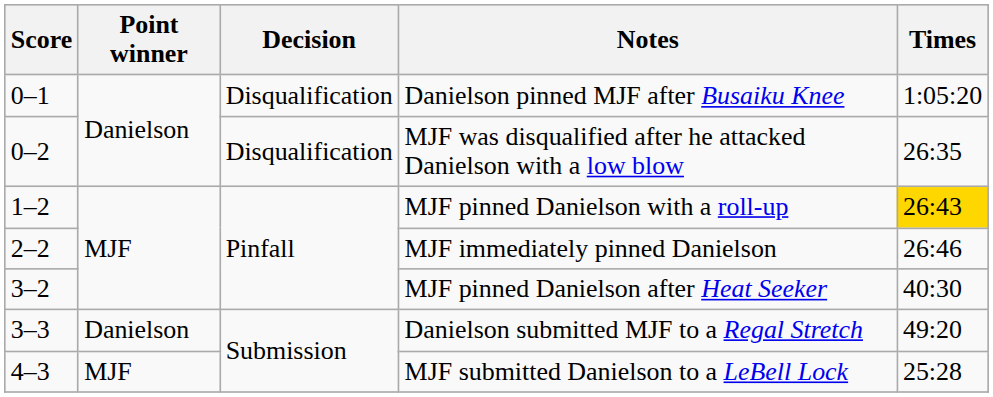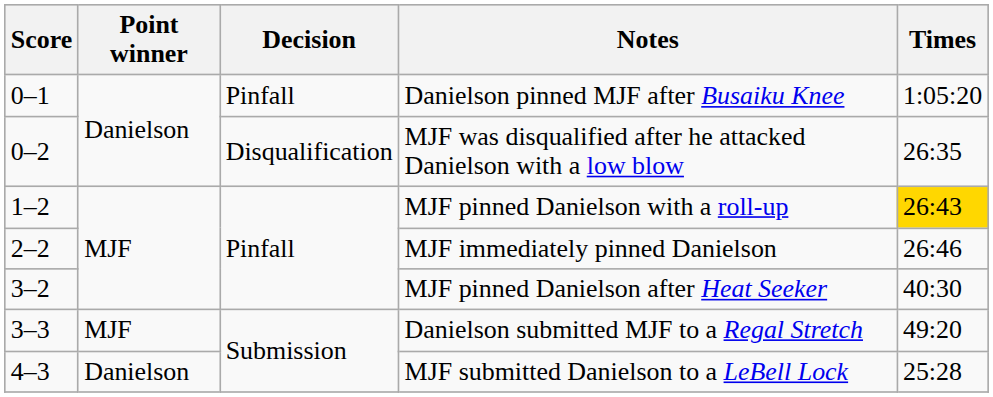Danielson pinned MJF after Busaiku Knee | Decision: Disqualification -> Pinfall
Danielson submitted MJF to a Regal Stretch | Point winner: Danielson -> MJF
MJF submitted Danielson to a LeBell Lock | Point winner: MJF -> Danielson
